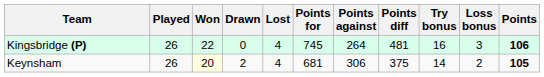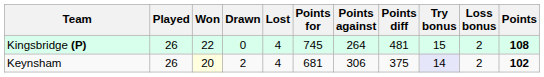Kingsbridge (P) | Try bonus: 16 -> 15
Kingsbridge (P) | Loss bonus: 3 -> 2
Kingsbridge (P) | Points: 106 -> 108
Keynsham | Try bonus: no background -> lavender background
Keynsham | Points: 105 -> 102
